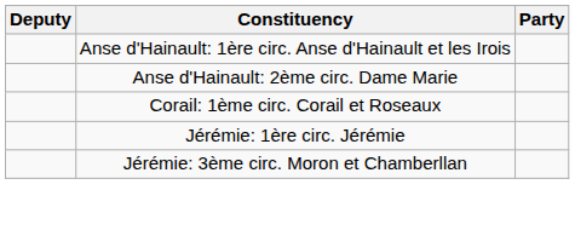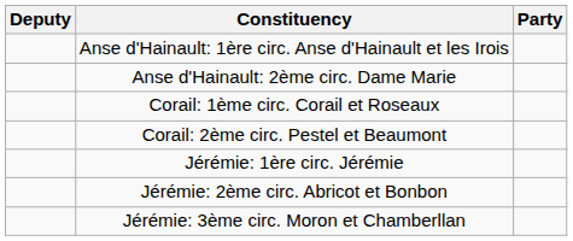+ row: Corail: 2ème circ. Pestel et Beaumont
+ row: Jérémie: 2ème circ. Abricot et Bonbon
